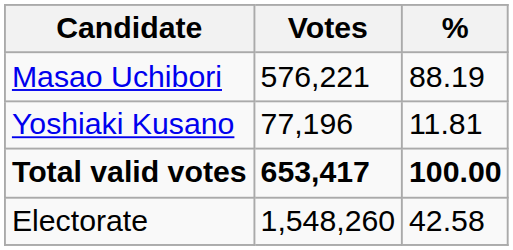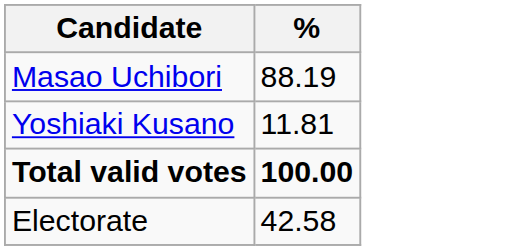- column: Votes | 576,221 | 77,196 | 653,417 | 1,548,260
